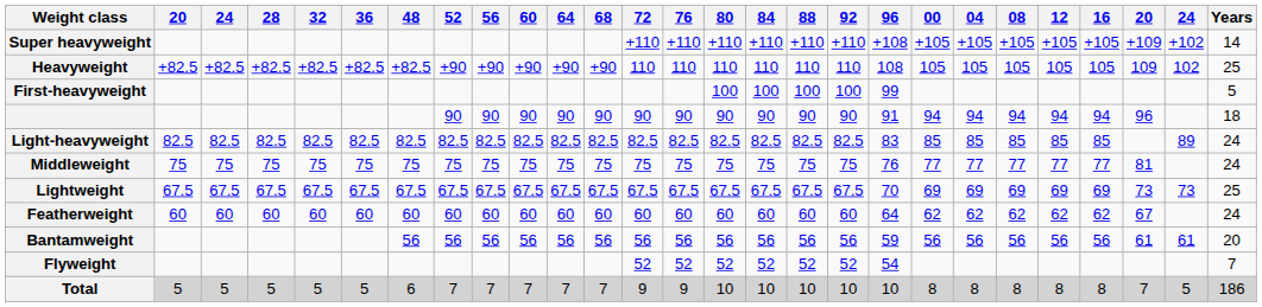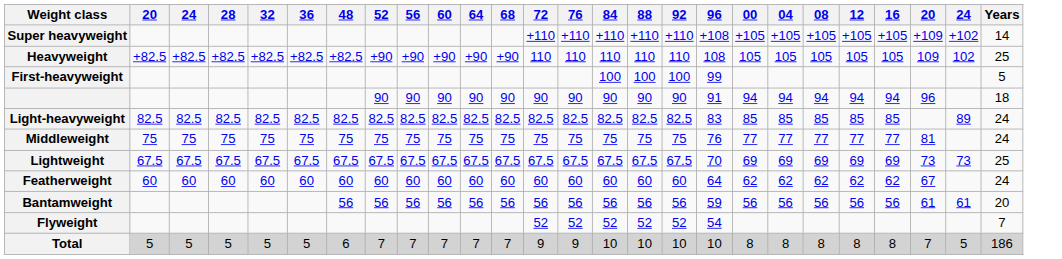- column: 80 | +110 | 110 | 100 | 90 | 82.5 | 75 | 67.5 | 60 | 56 | 52 | 10
